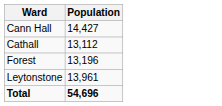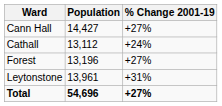+ column: % Change 2001-19 | +27% | +24% | +27% | +31% | +27%
